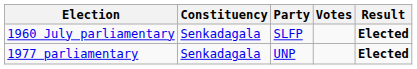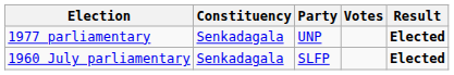rows swapped: 1960 July parliamentary <-> 1977 parliamentary
